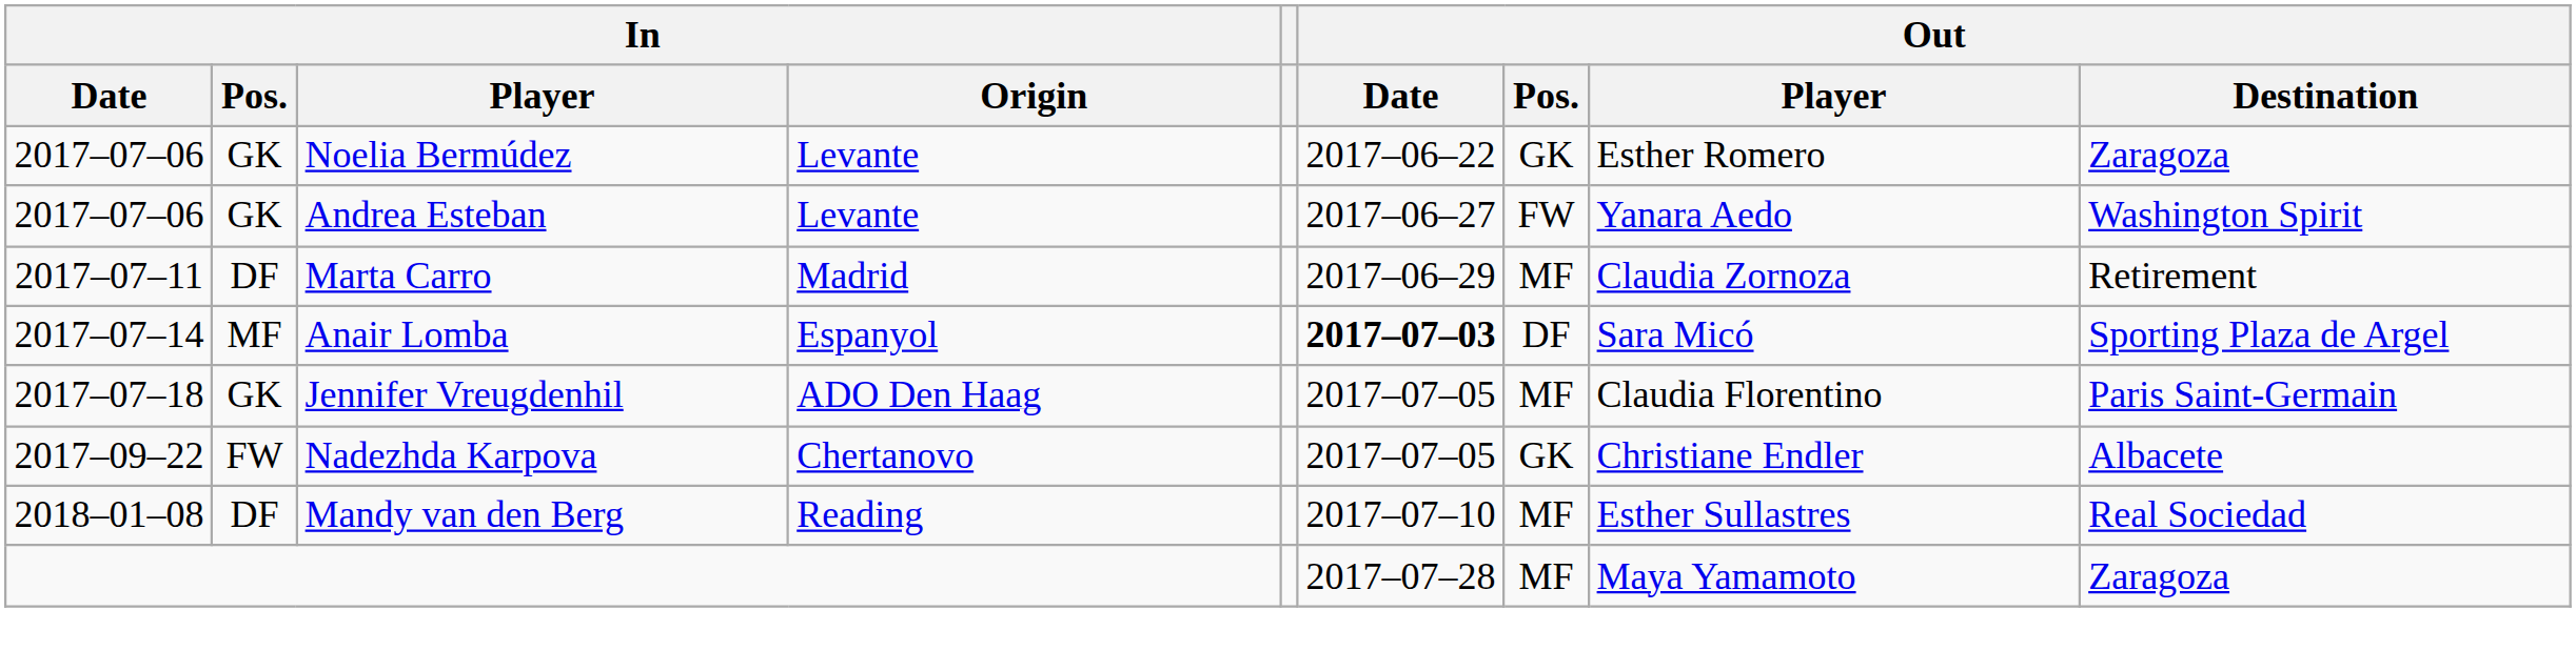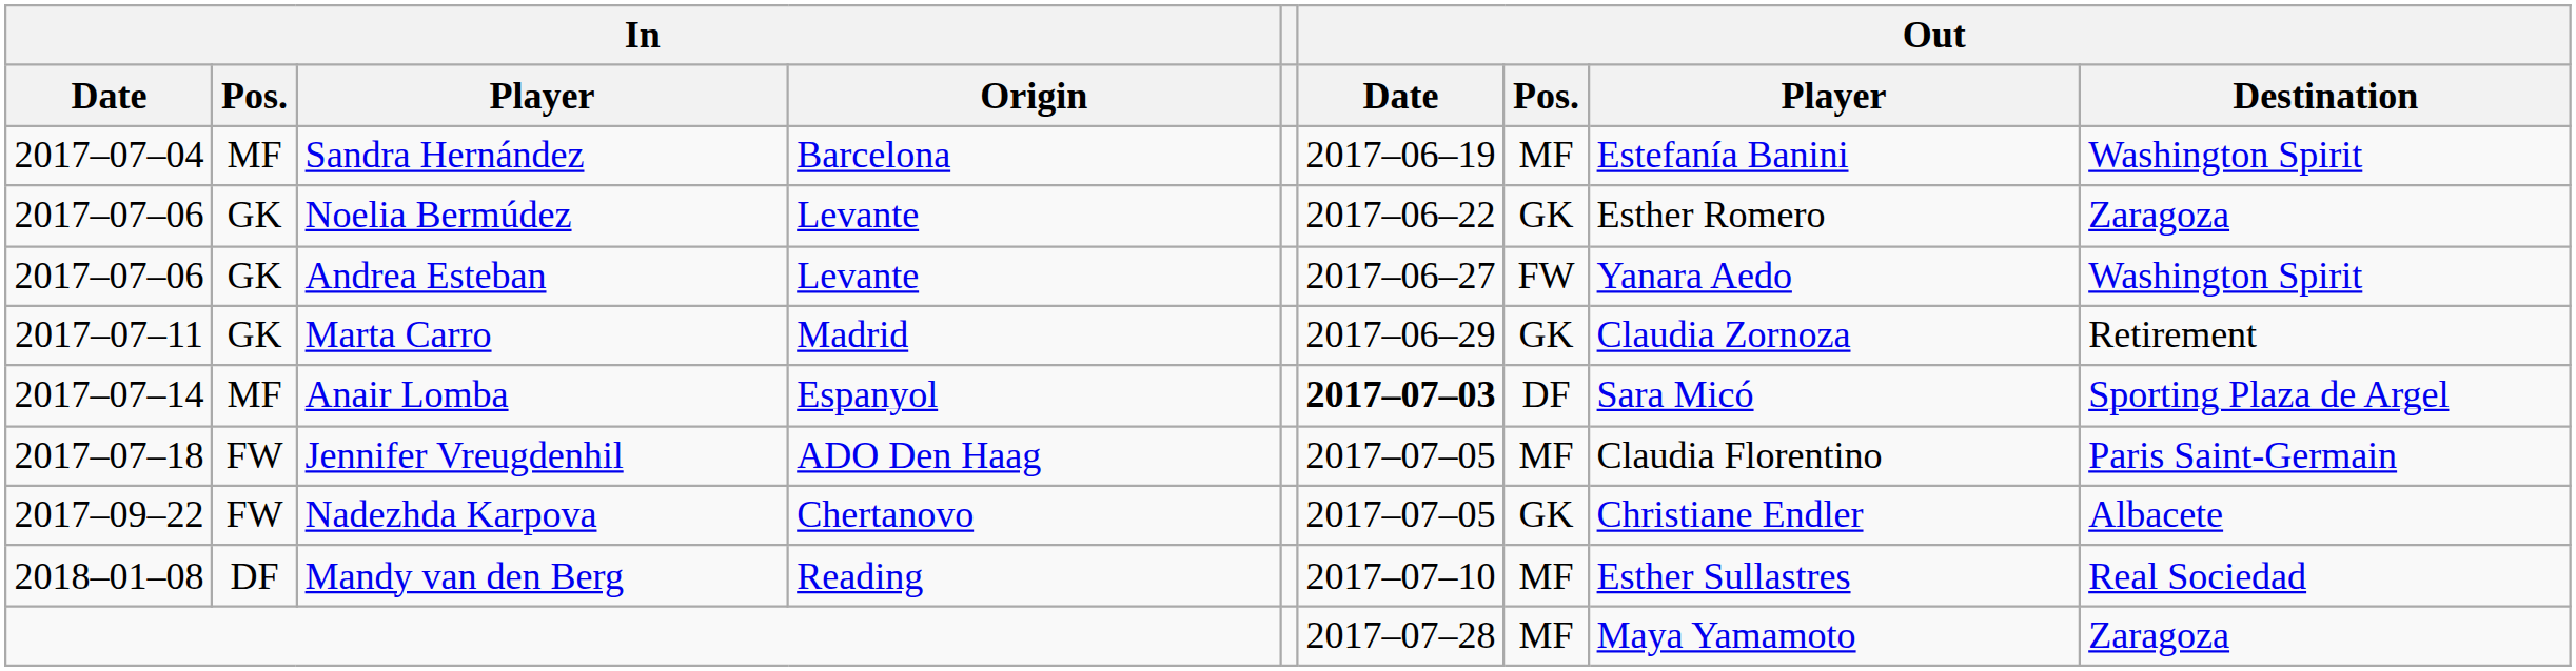+ row: 2017–07–04 | MF | Sandra Hernández | Barcelona | 2017–06–19 | MF | Estefanía Banini | Washington Spirit
Marta Carro | In / Pos.: DF -> GK
Marta Carro | Out / Pos.: MF -> GK
Jennifer Vreugdenhil | In / Pos.: GK -> FW
